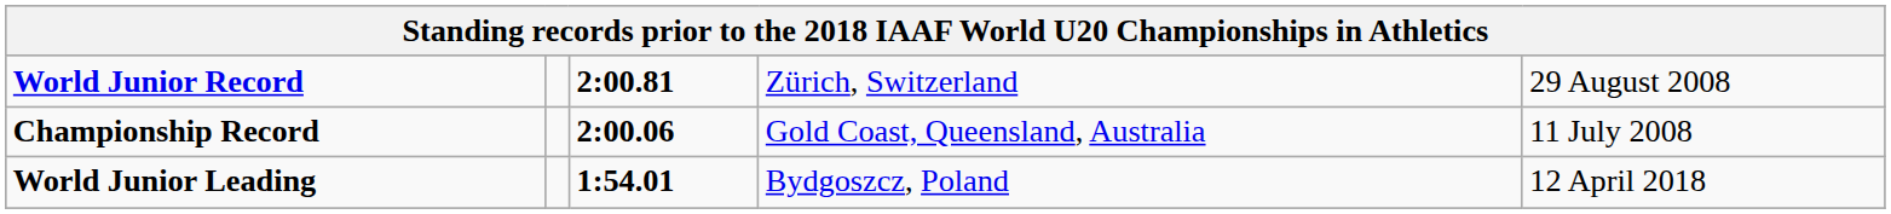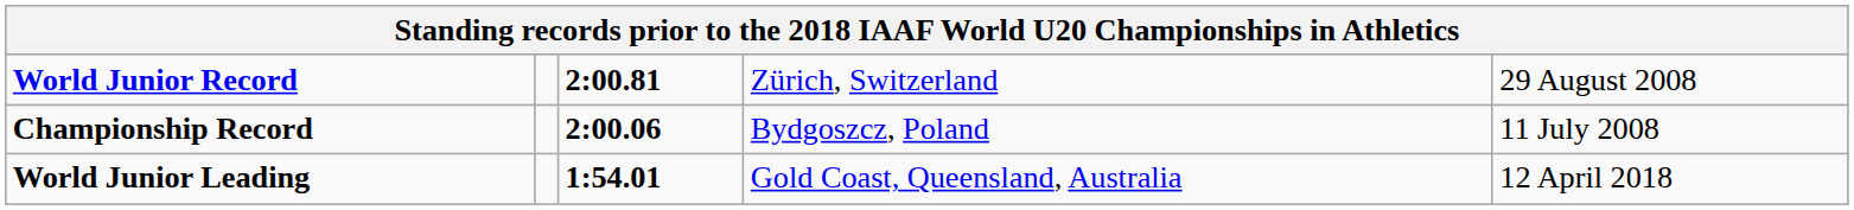Championship Record | column 4: Gold Coast, Queensland, Australia -> Bydgoszcz, Poland
World Junior Leading | column 4: Bydgoszcz, Poland -> Gold Coast, Queensland, Australia
